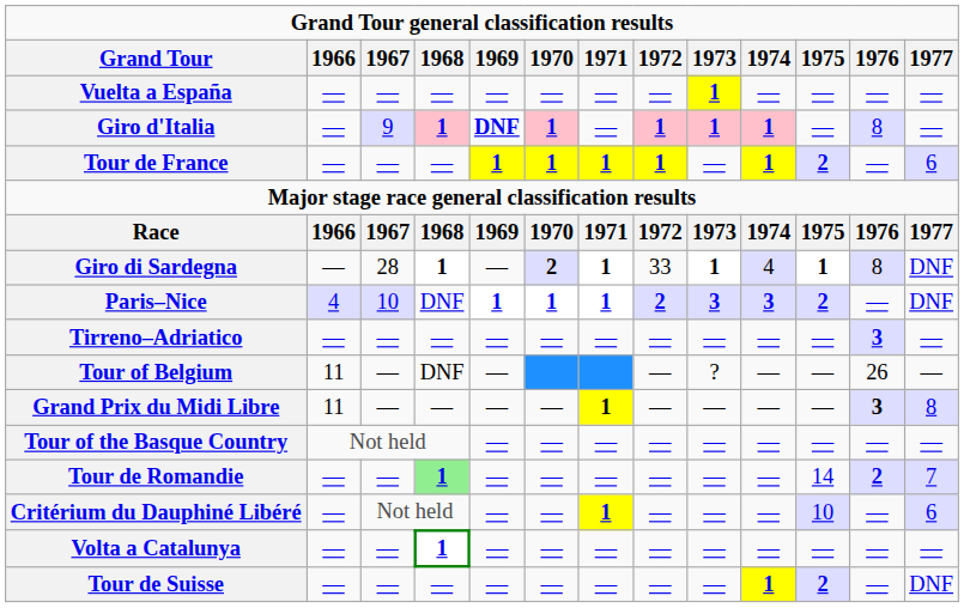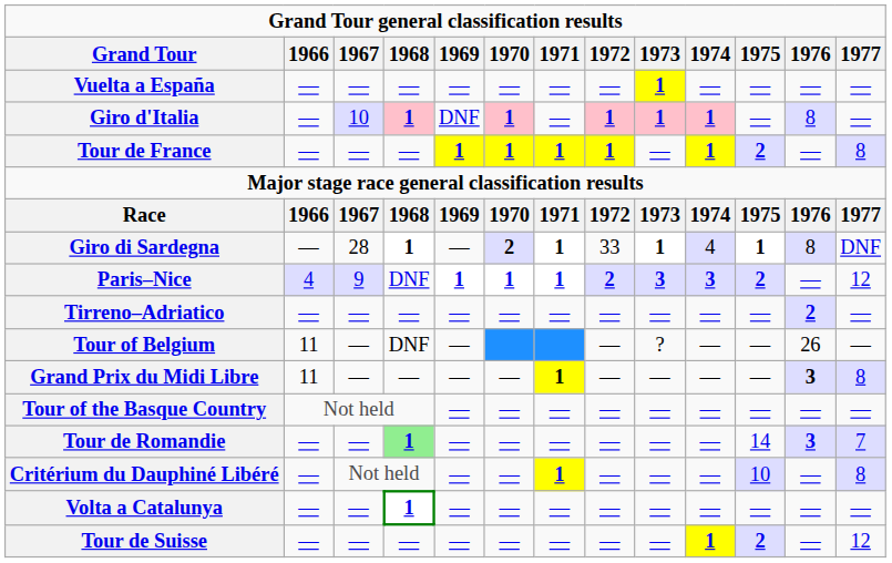Giro d'Italia | 1967: 9 -> 10
Giro d'Italia | 1969: bold -> normal
Tour de France | 1977: 6 -> 8
Paris–Nice | 1967: 10 -> 9
Paris–Nice | 1977: DNF -> 12
Tirreno–Adriatico | 1976: 3 -> 2
Tour de Romandie | 1976: 2 -> 3
Critérium du Dauphiné Libéré | 1977: 6 -> 8
Tour de Suisse | 1977: DNF -> 12
